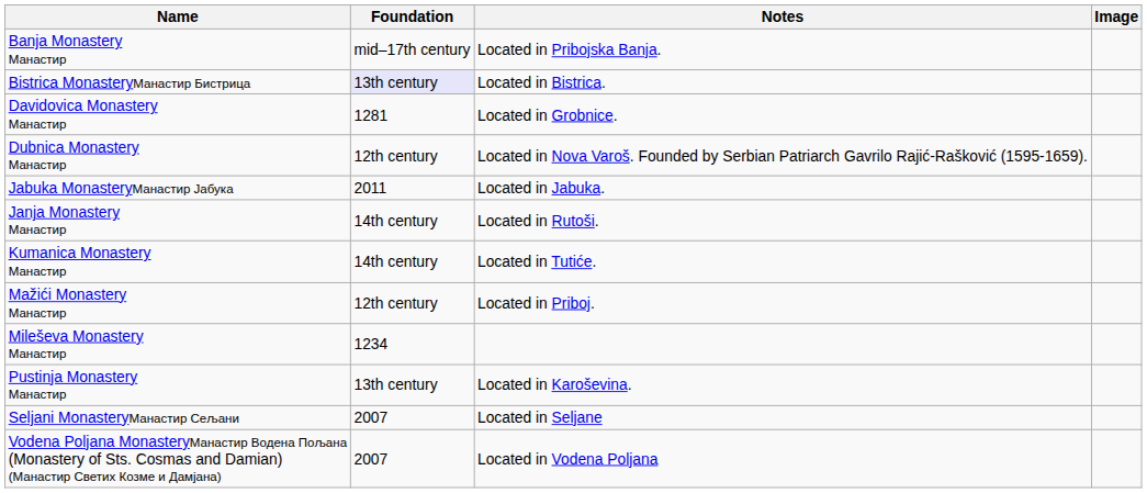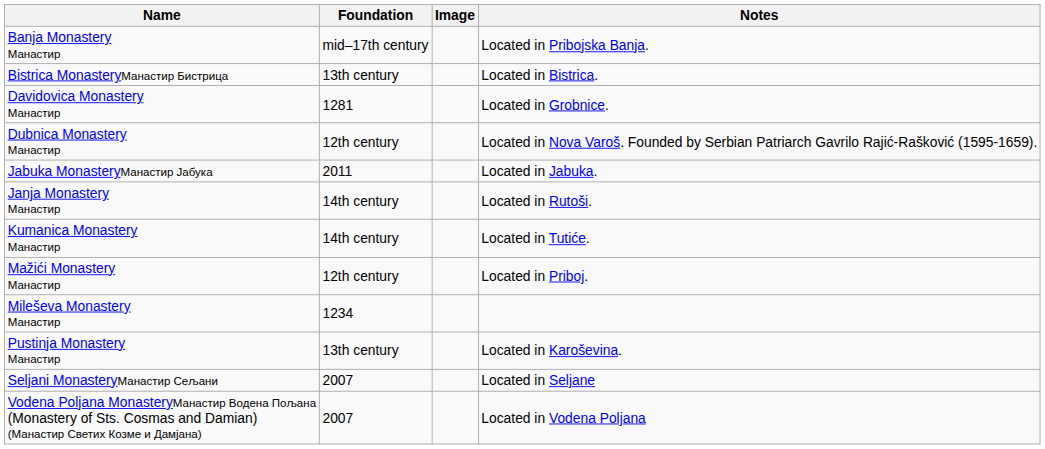columns swapped: Image <-> Notes
Bistrica MonasteryМанастир Бистрица | Foundation: lavender background -> no background
